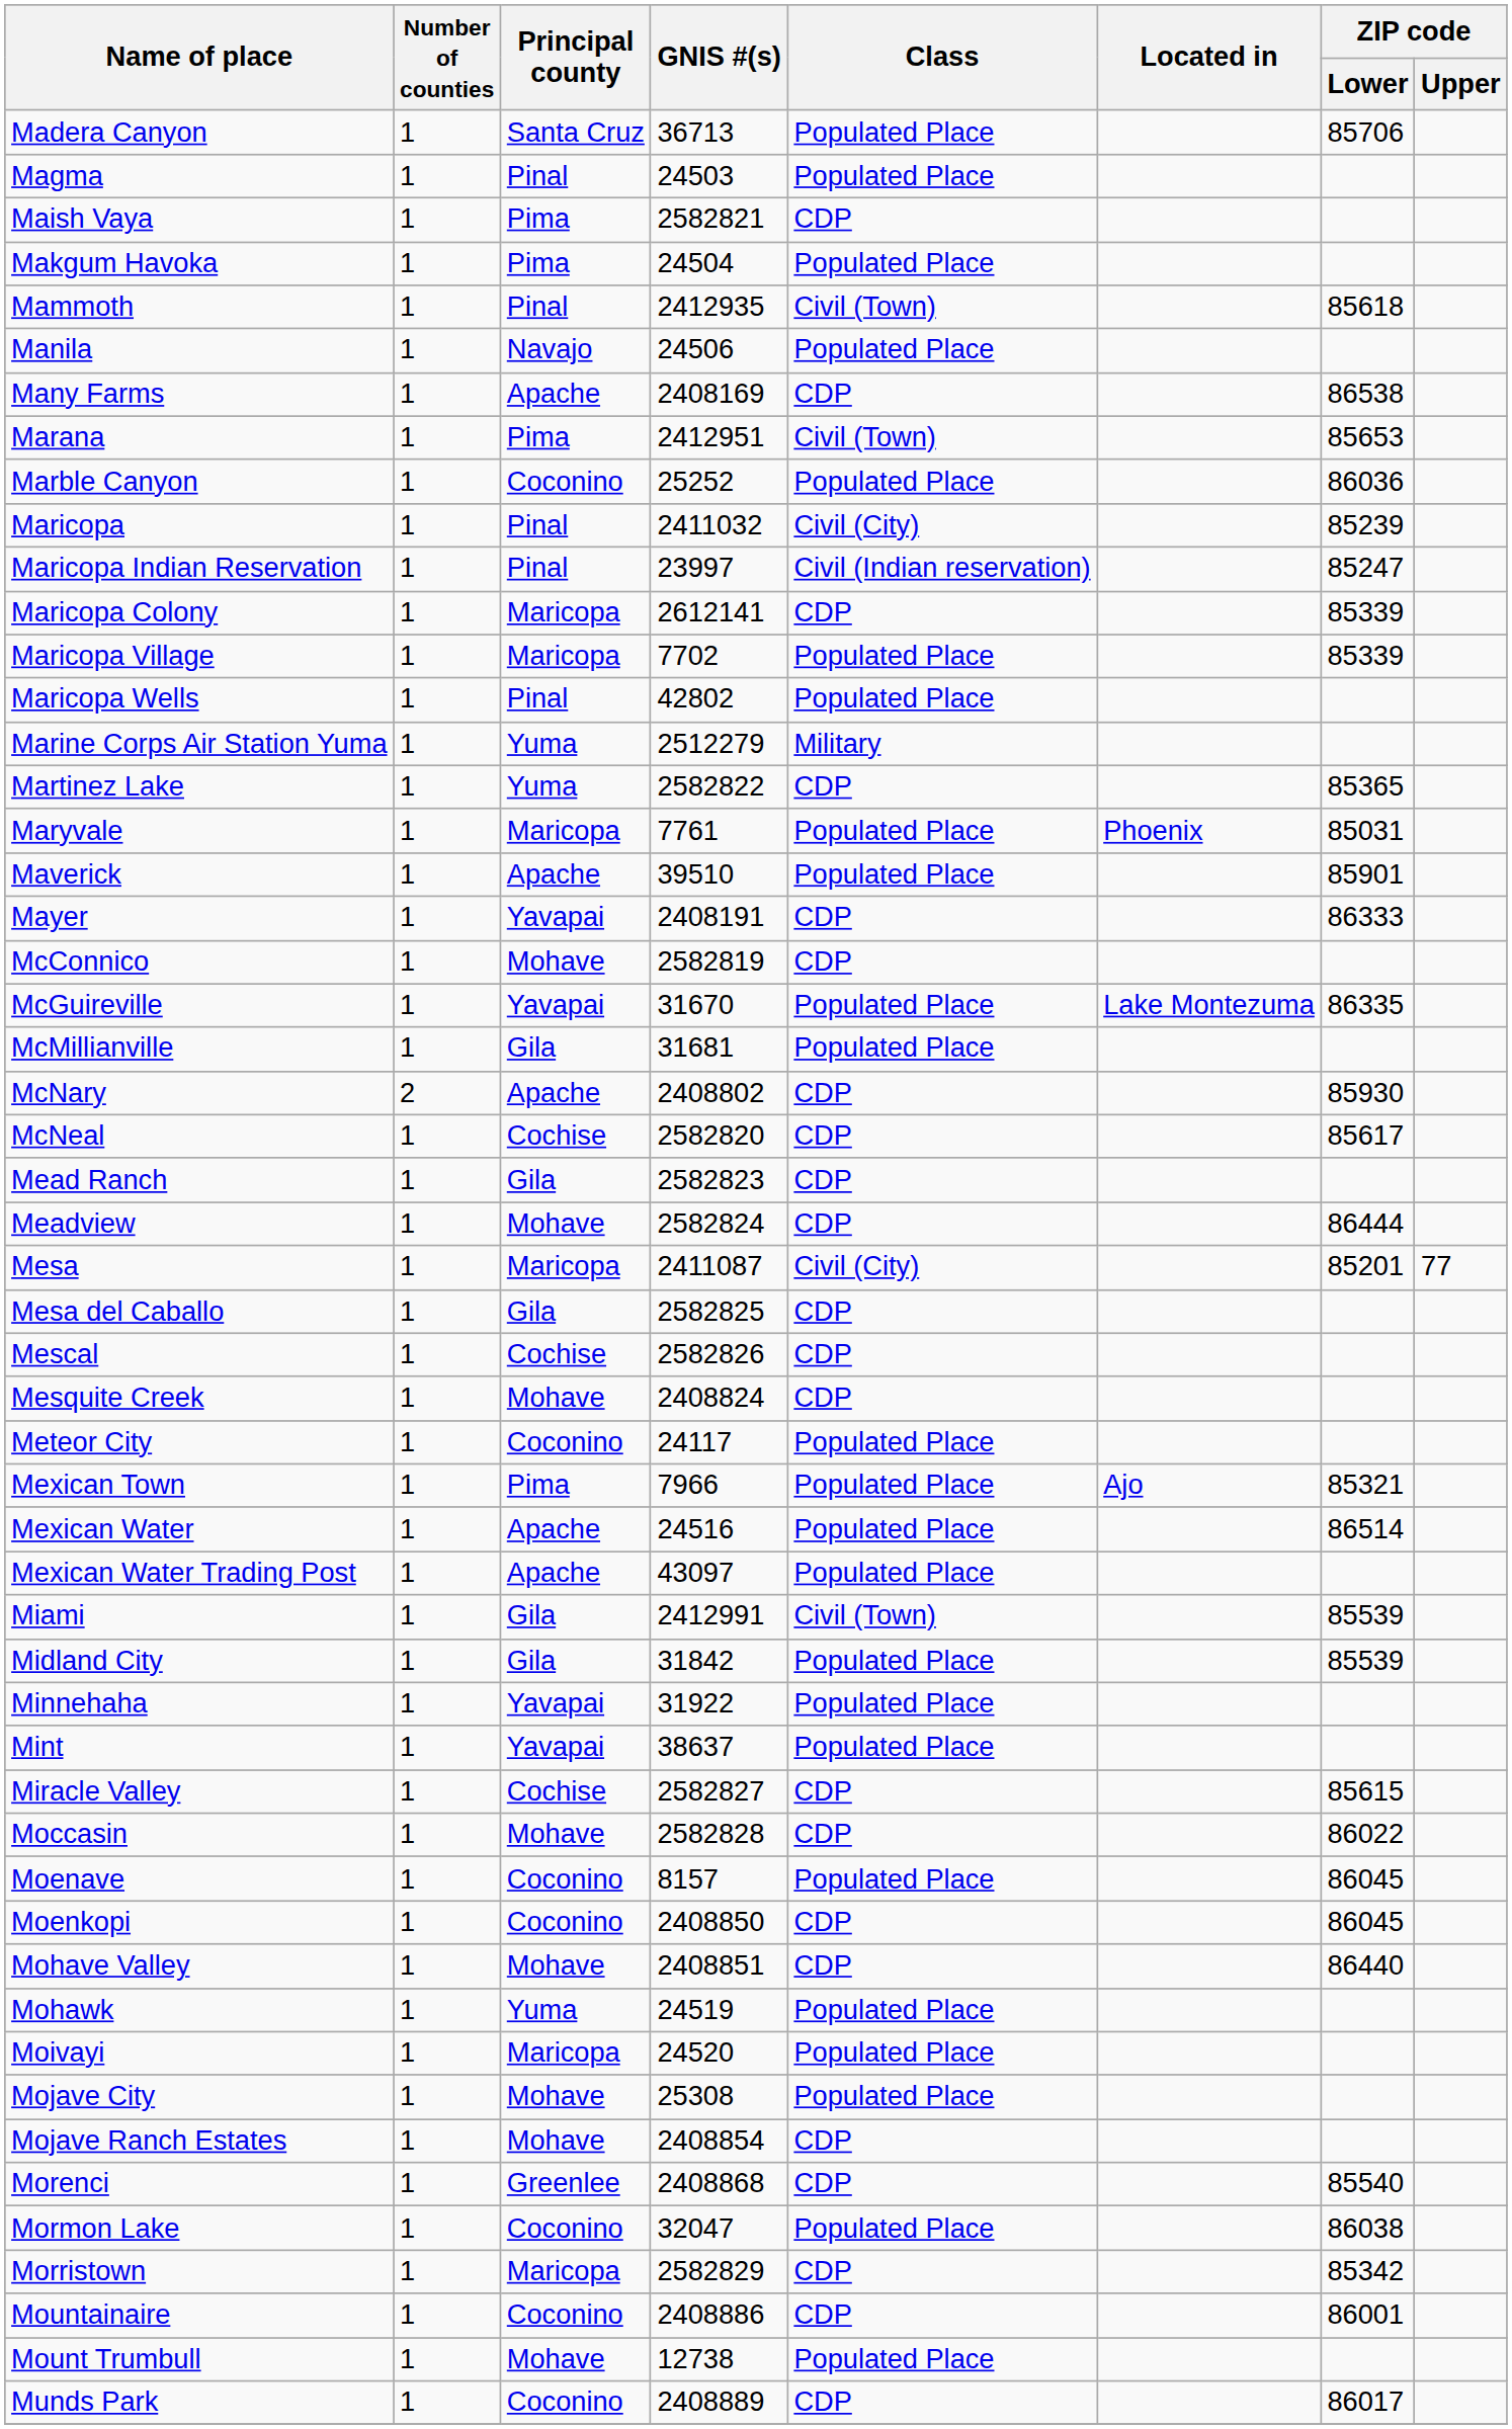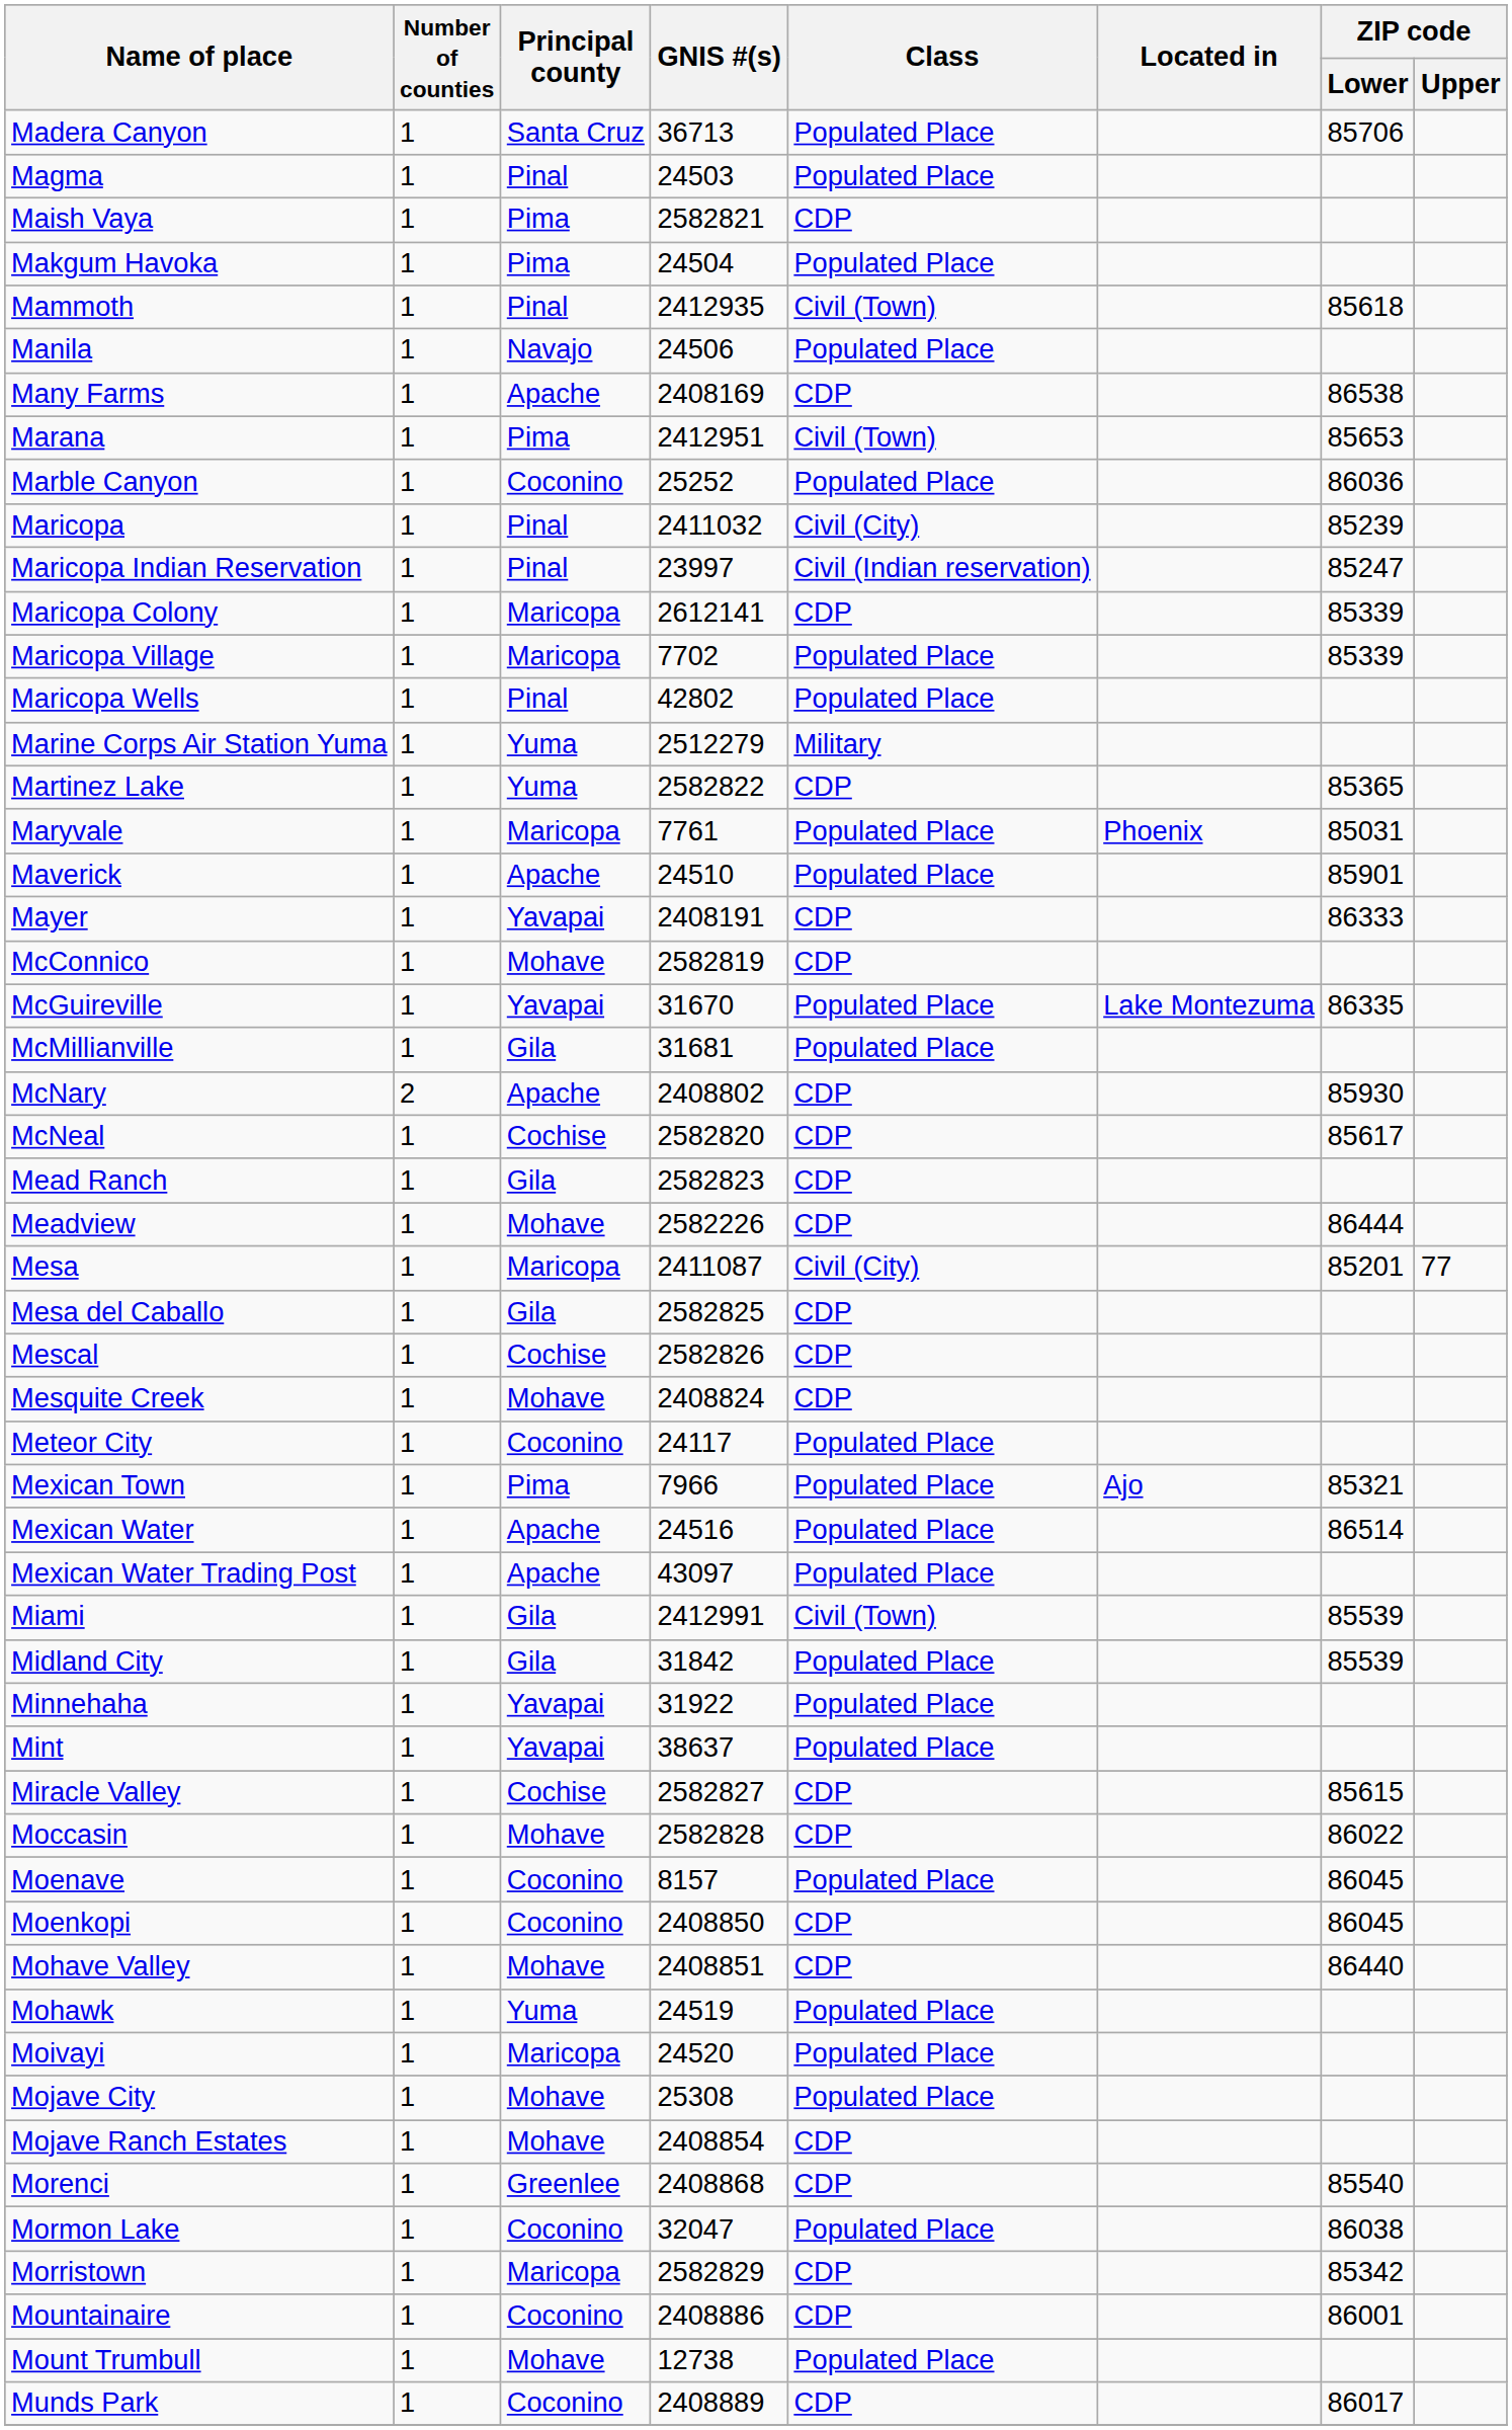Maverick | GNIS #(s): 39510 -> 24510
Meadview | GNIS #(s): 2582824 -> 2582226
